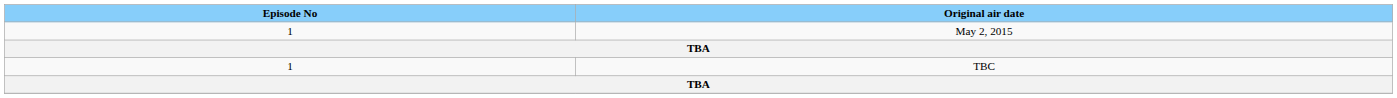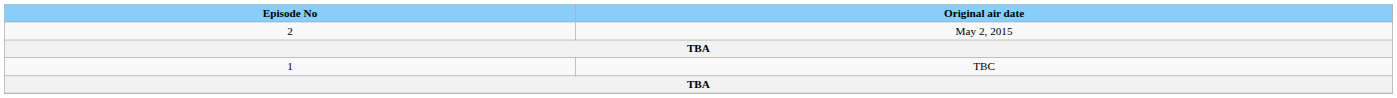May 2, 2015 | Episode No: 1 -> 2
